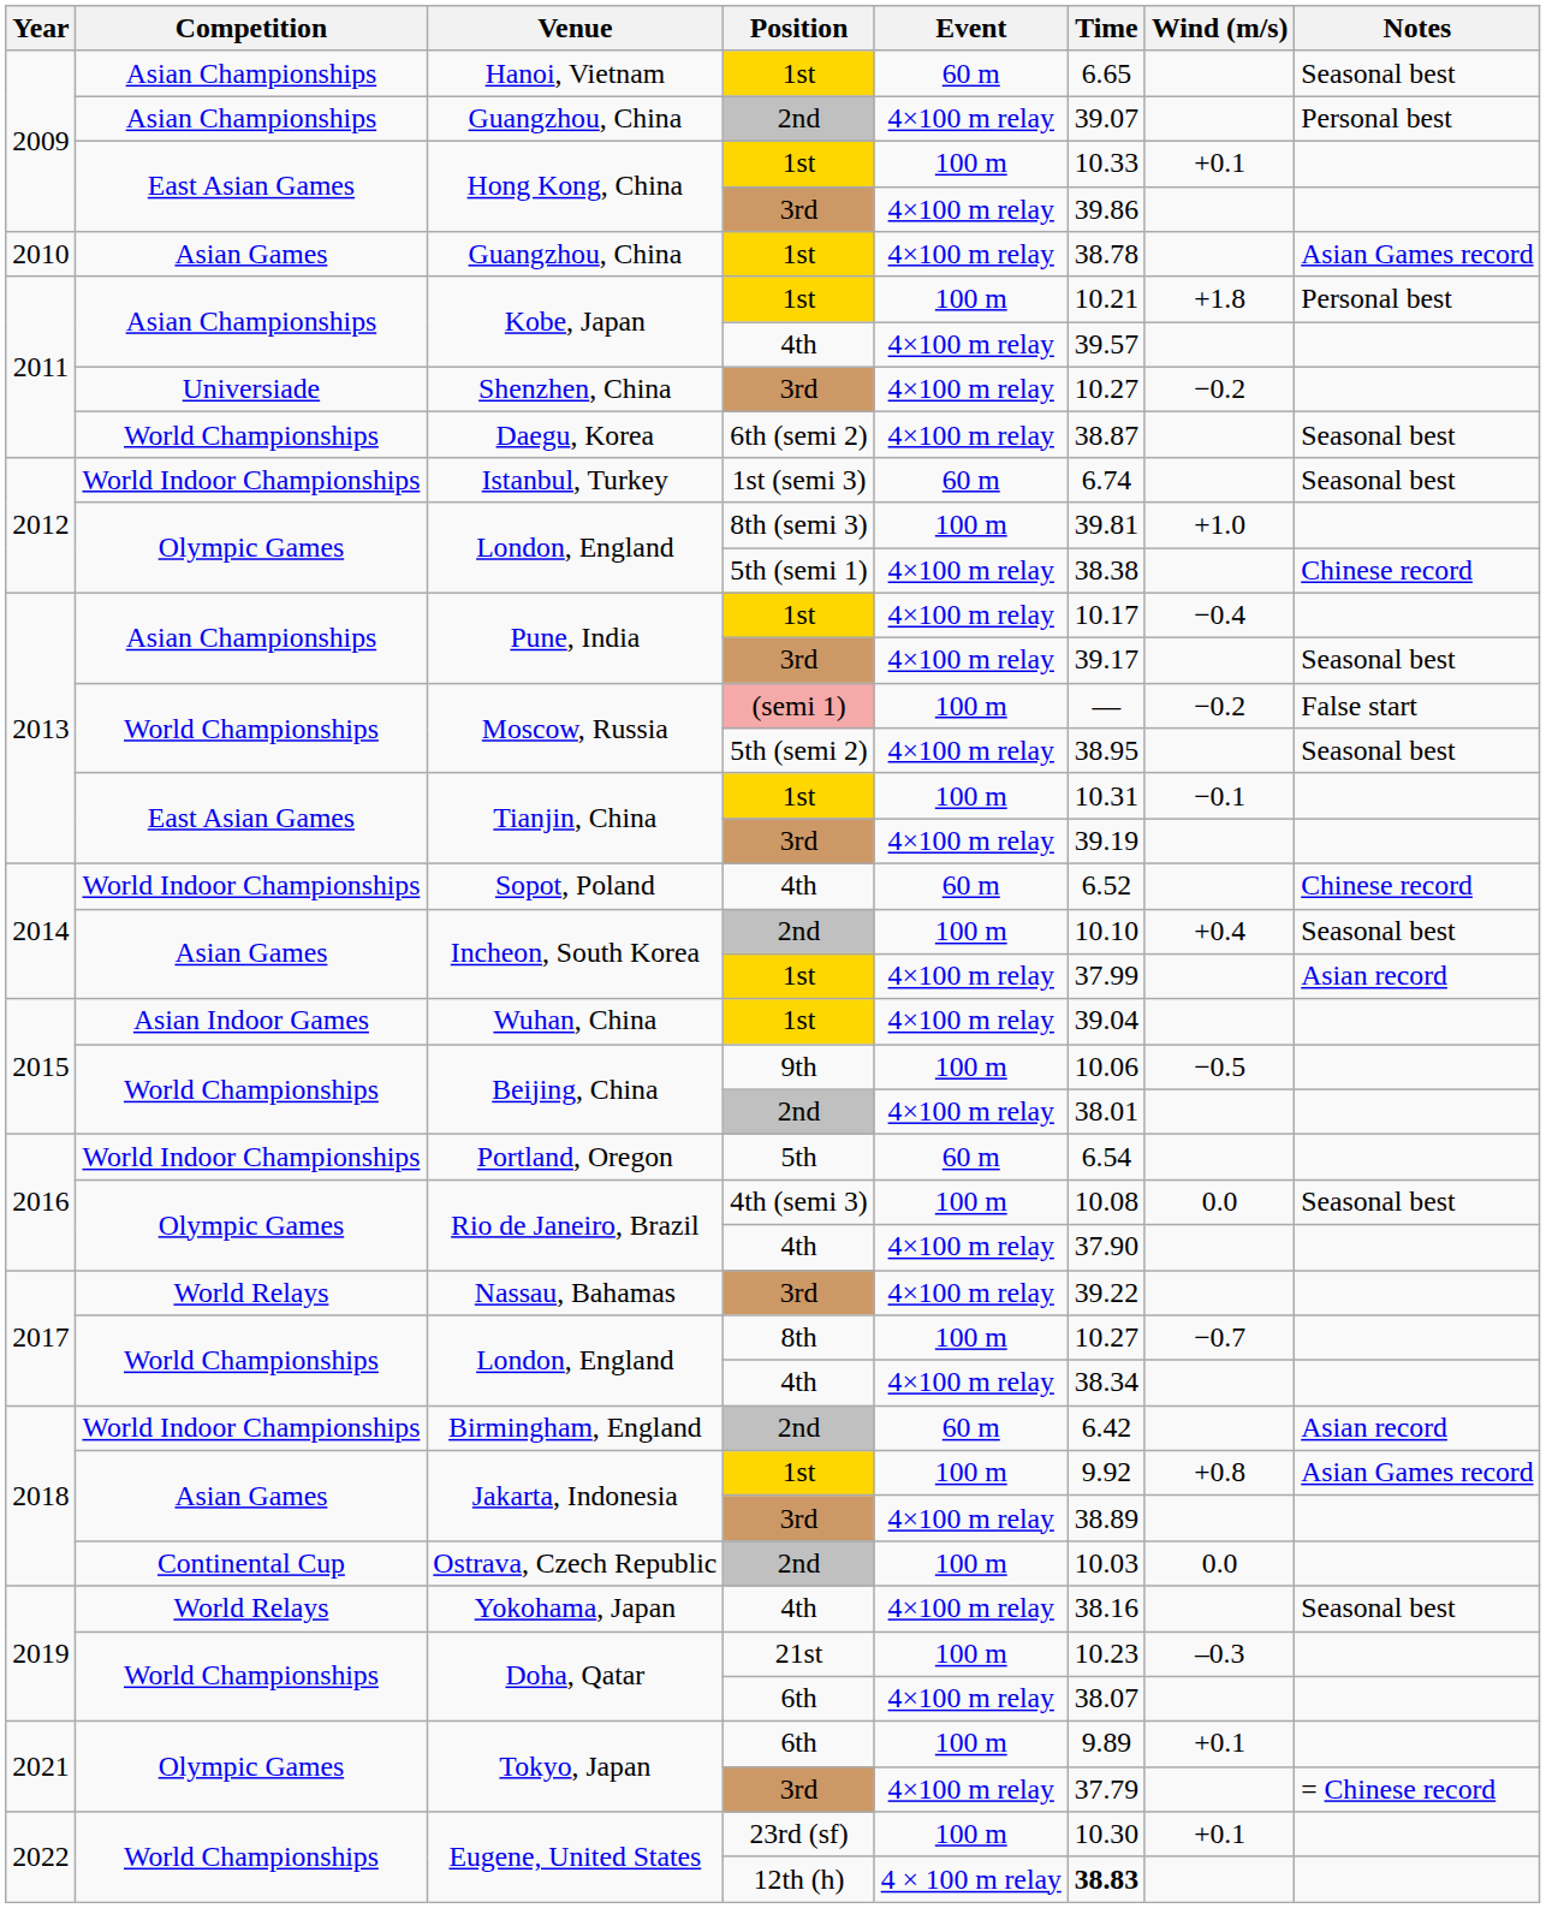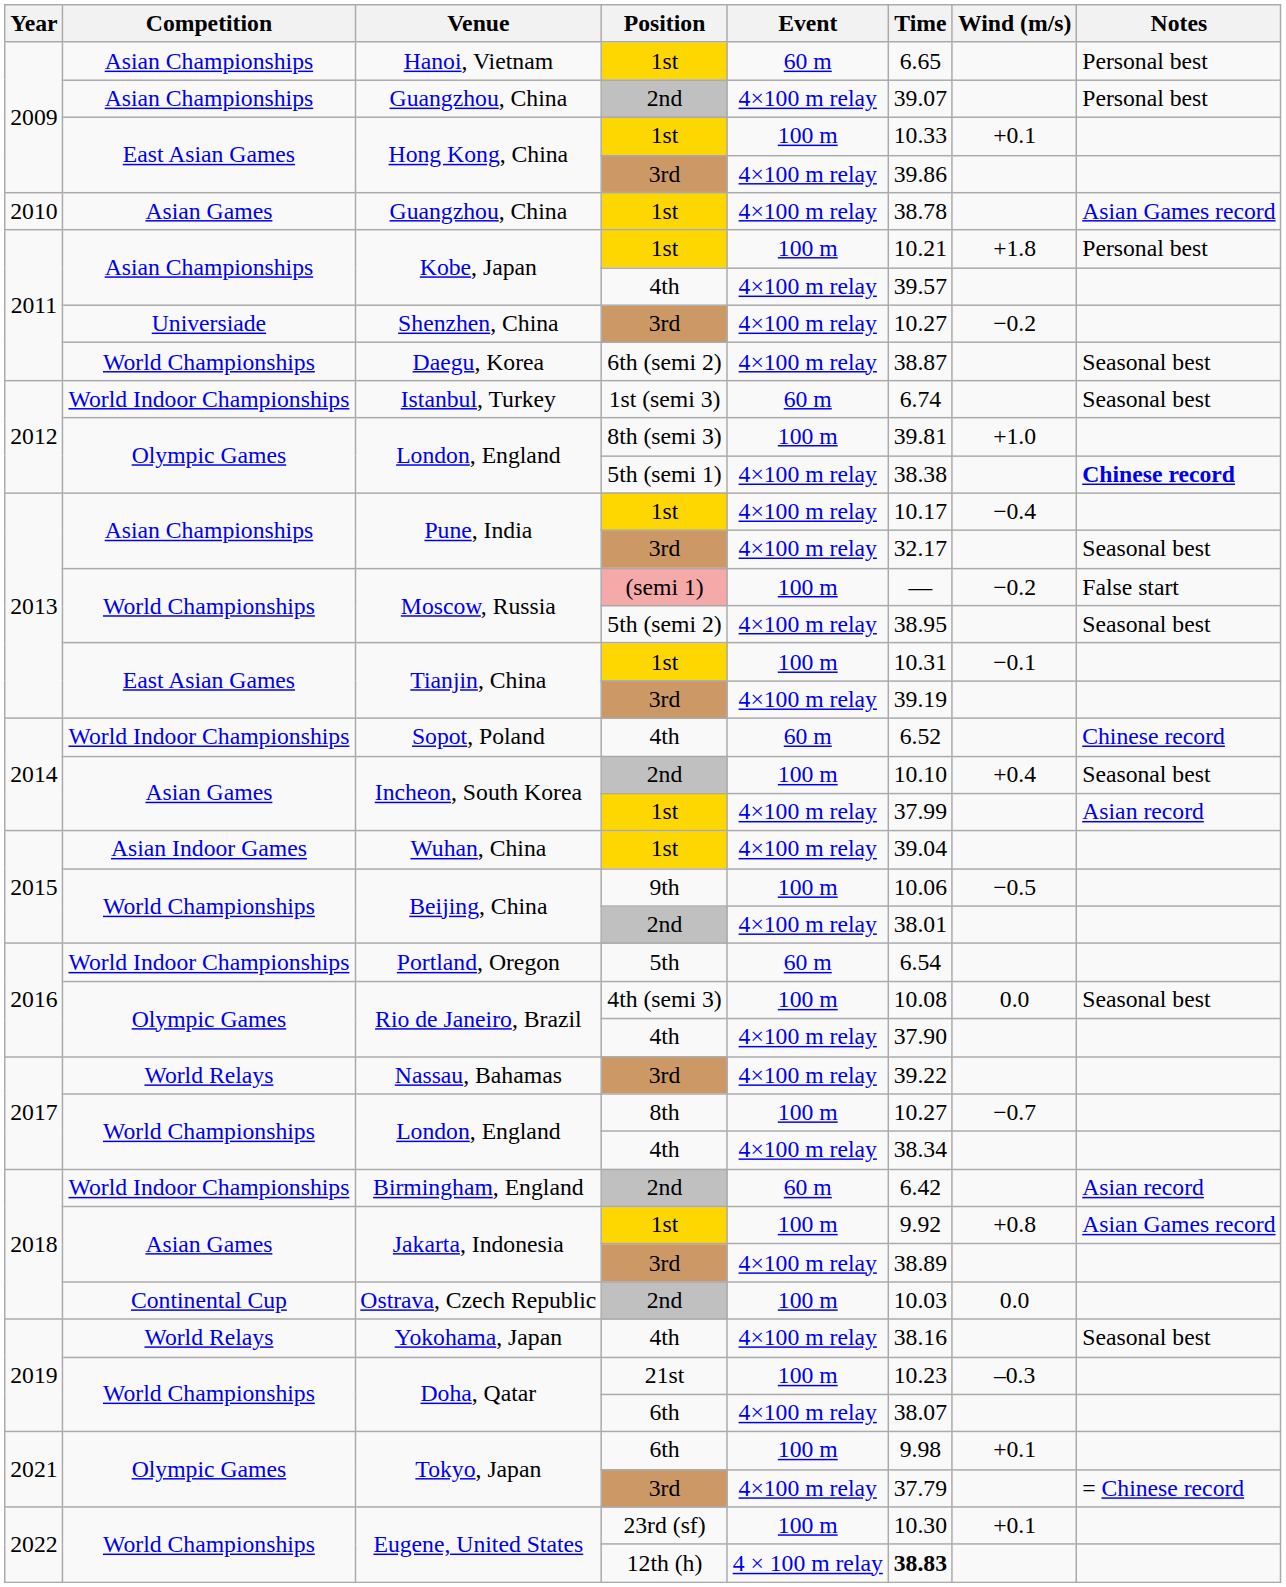Hanoi, Vietnam | Notes: Seasonal best -> Personal best
London, England / 5th (semi 1) | Notes: normal -> bold
Pune, India / 3rd | Time: 39.17 -> 32.17
Tokyo, Japan / 6th | Time: 9.89 -> 9.98
